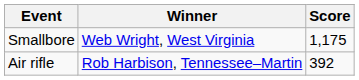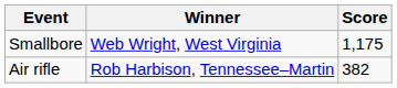Air rifle | Score: 392 -> 382
